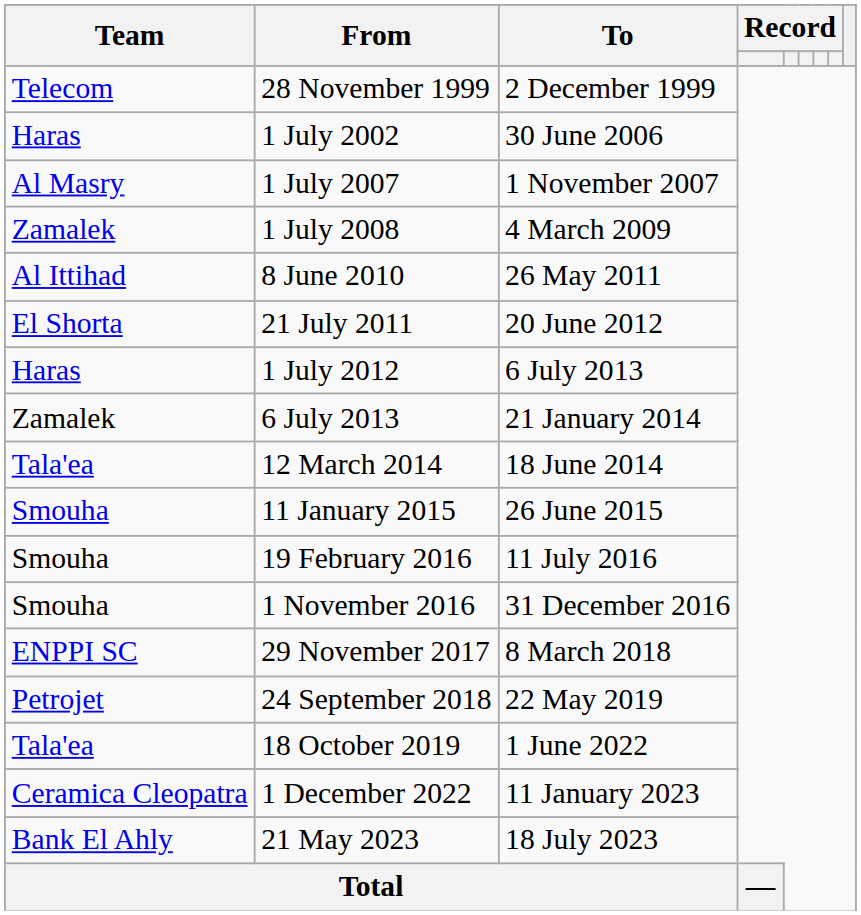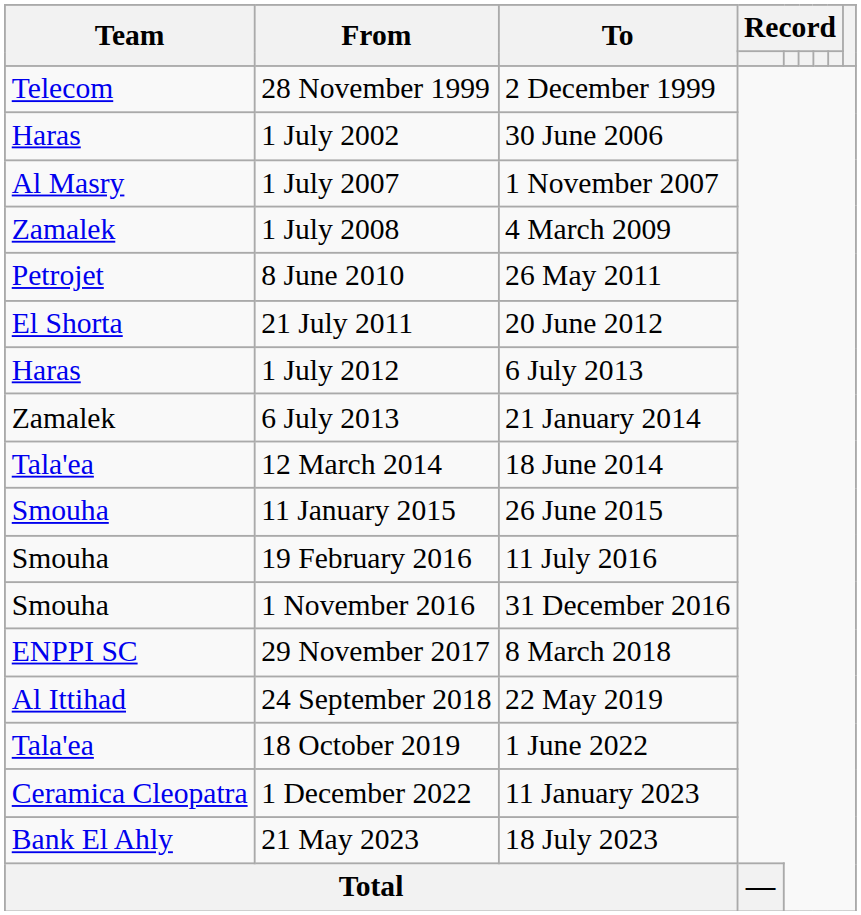8 June 2010 | Team: Al Ittihad -> Petrojet
24 September 2018 | Team: Petrojet -> Al Ittihad
